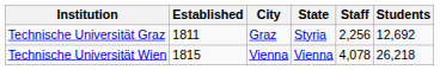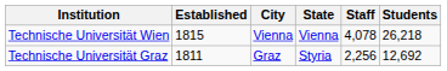rows swapped: Technische Universität Graz <-> Technische Universität Wien
